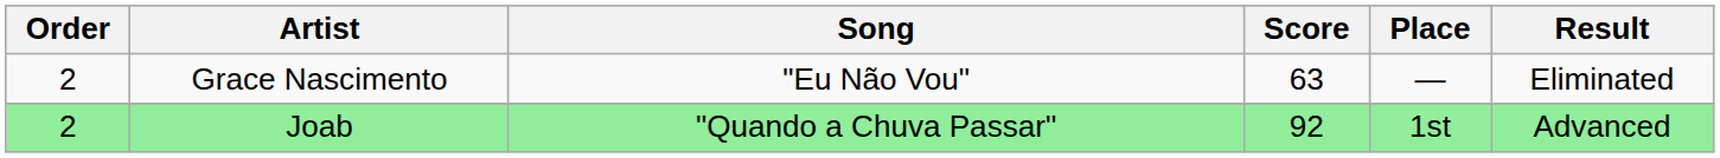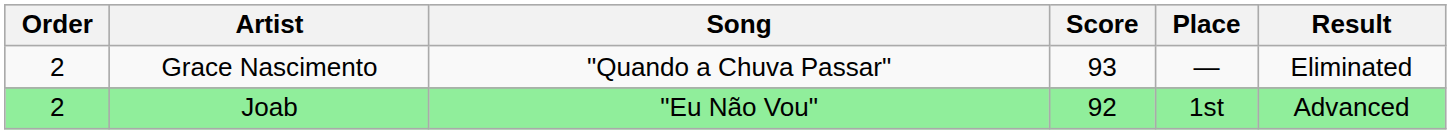Grace Nascimento | Song: "Eu Não Vou" -> "Quando a Chuva Passar"
Grace Nascimento | Score: 63 -> 93
Joab | Song: "Quando a Chuva Passar" -> "Eu Não Vou"
